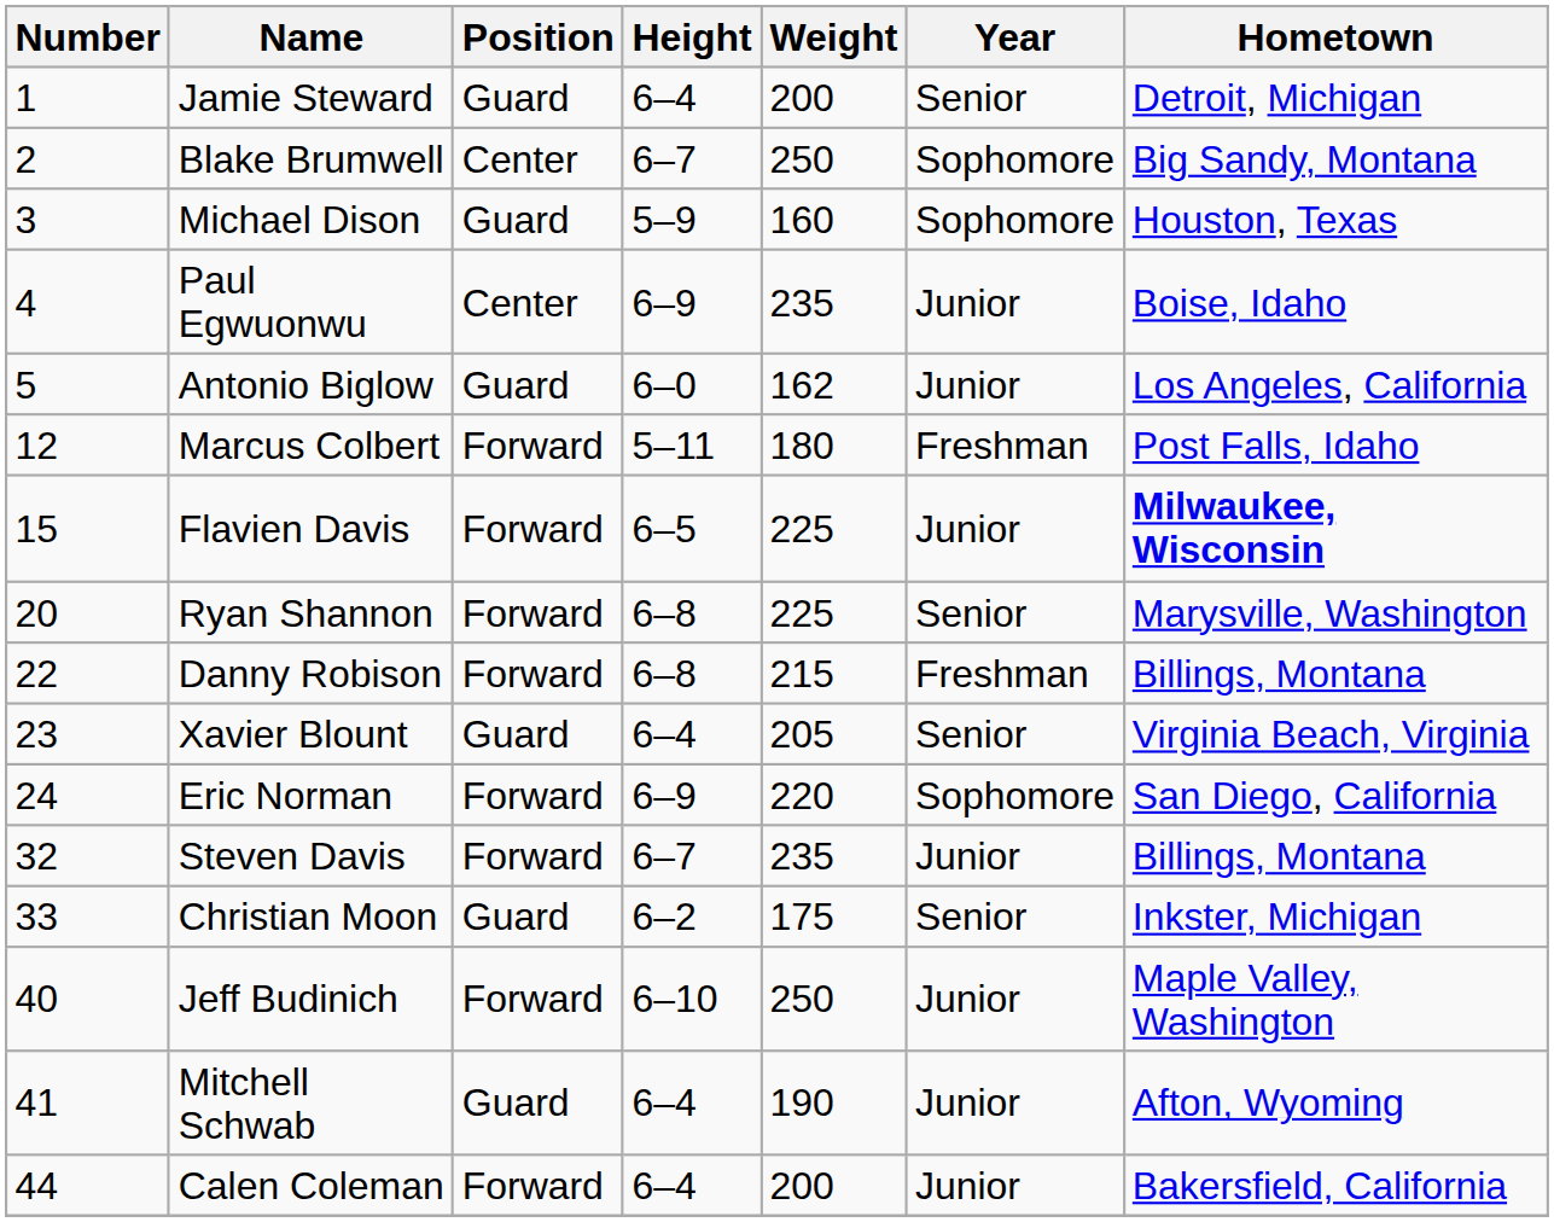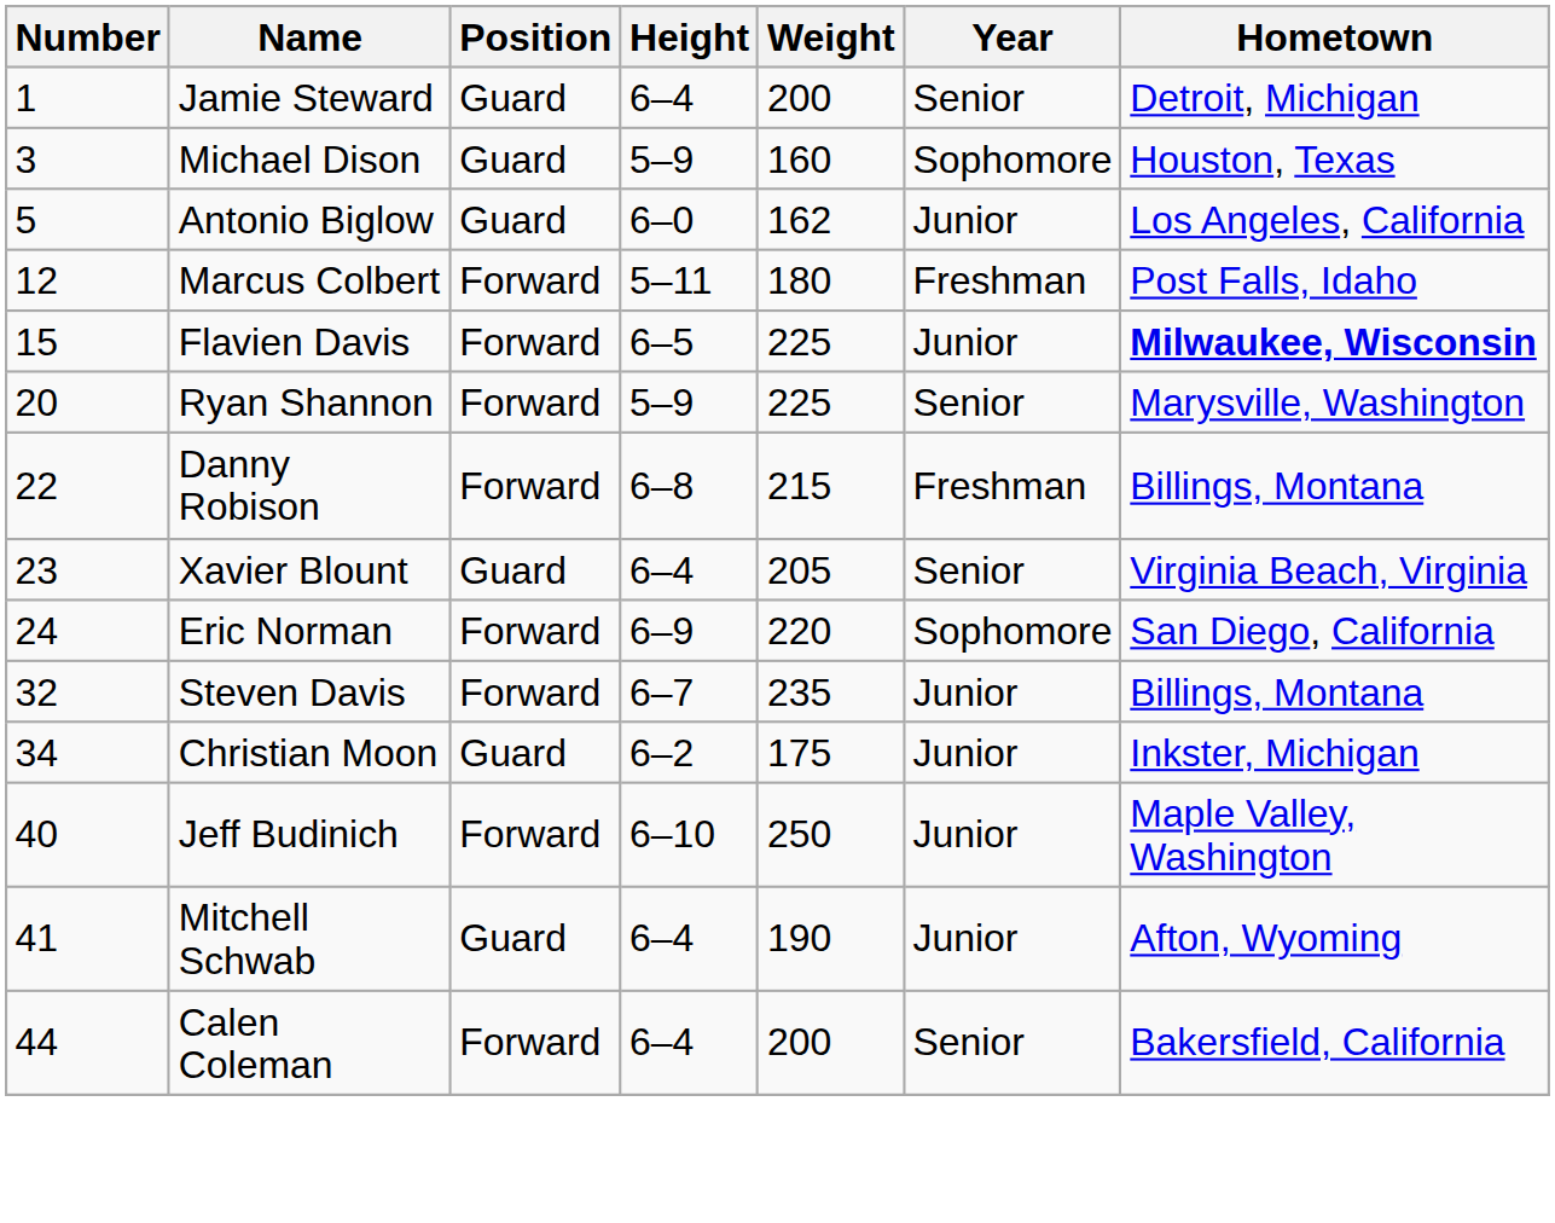- row: 2 | Blake Brumwell | Center | 6–7 | 250 | Sophomore | Big Sandy, Montana
- row: 4 | Paul Egwuonwu | Center | 6–9 | 235 | Junior | Boise, Idaho
Ryan Shannon | Height: 6–8 -> 5–9
Christian Moon | Number: 33 -> 34
Christian Moon | Year: Senior -> Junior
Calen Coleman | Year: Junior -> Senior
